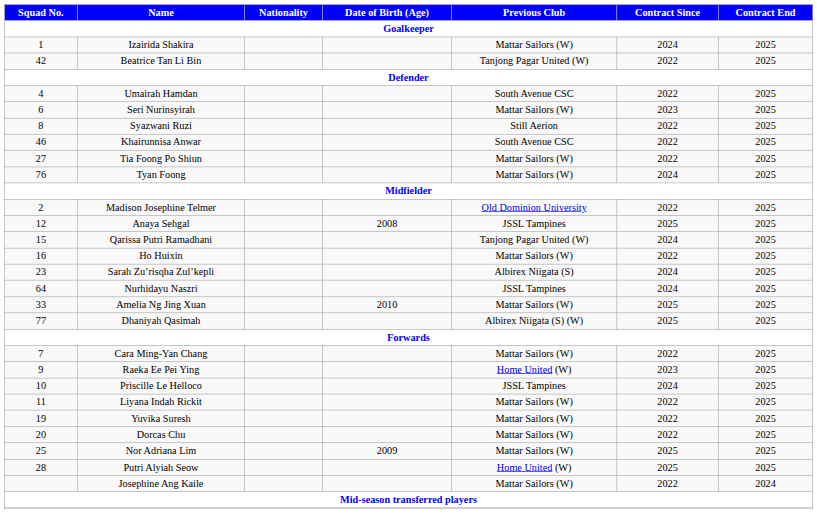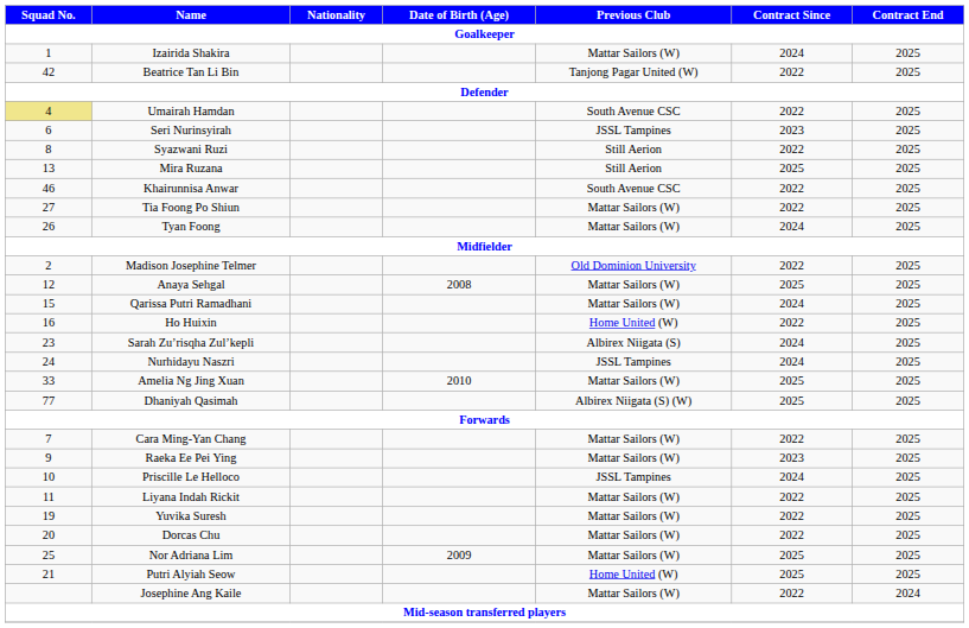Umairah Hamdan | Squad No.: no background -> khaki background
Seri Nurinsyirah | Previous Club: Mattar Sailors (W) -> JSSL Tampines
+ row: 13 | Mira Ruzana | Still Aerion | 2025 | 2025
Tyan Foong | Squad No.: 76 -> 26
Anaya Sehgal | Previous Club: JSSL Tampines -> Mattar Sailors (W)
Qarissa Putri Ramadhani | Previous Club: Tanjong Pagar United (W) -> Mattar Sailors (W)
Ho Huixin | Previous Club: Mattar Sailors (W) -> Home United (W)
Nurhidayu Naszri | Squad No.: 64 -> 24
Raeka Ee Pei Ying | Previous Club: Home United (W) -> Mattar Sailors (W)
Putri Alyiah Seow | Squad No.: 28 -> 21
